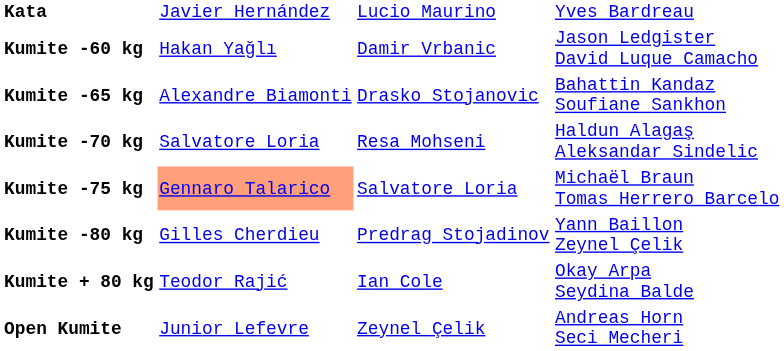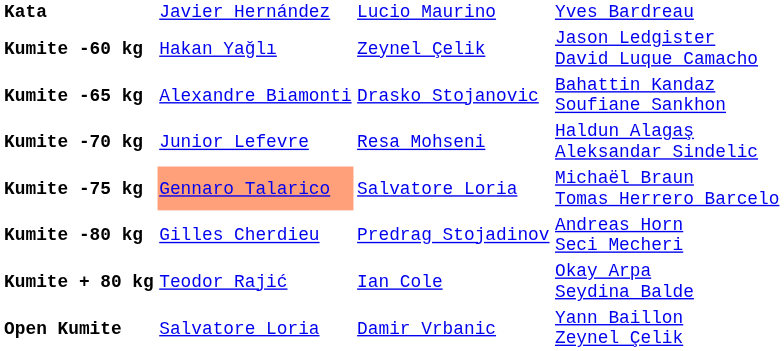Kumite -60 kg | column 3: Damir Vrbanic -> Zeynel Çelik
Kumite -70 kg | column 2: Salvatore Loria -> Junior Lefevre
Kumite -80 kg | column 4: Yann Baillon Zeynel Çelik -> Andreas Horn Seci Mecheri
Open Kumite | column 2: Junior Lefevre -> Salvatore Loria
Open Kumite | column 3: Zeynel Çelik -> Damir Vrbanic
Open Kumite | column 4: Andreas Horn Seci Mecheri -> Yann Baillon Zeynel Çelik
